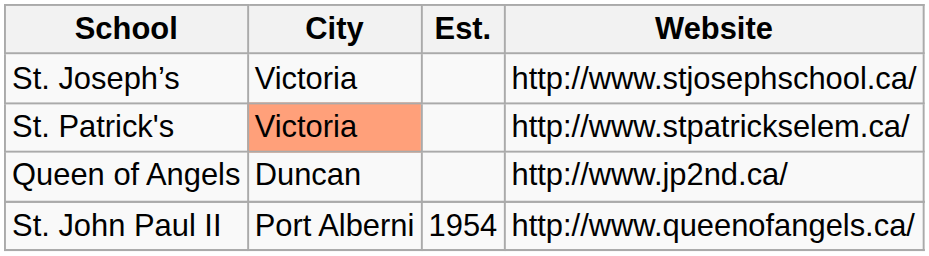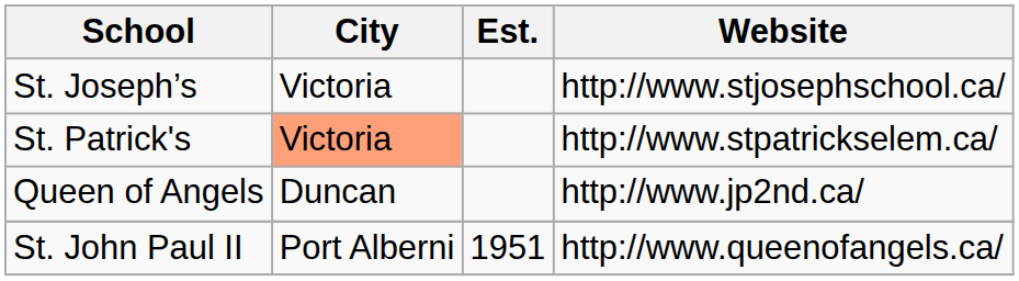St. John Paul II | Est.: 1954 -> 1951
